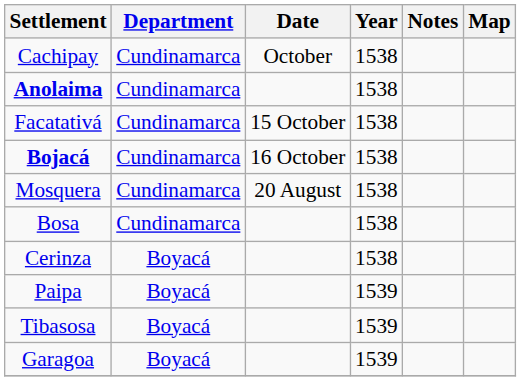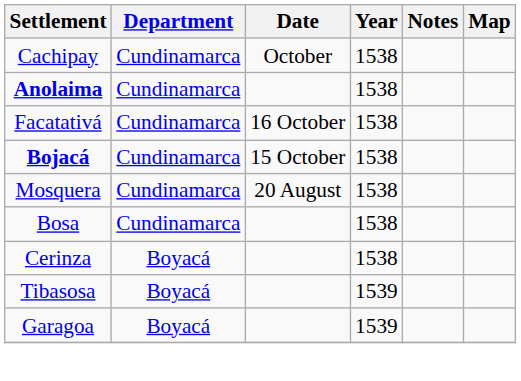Facatativá | Date: 15 October -> 16 October
Bojacá | Date: 16 October -> 15 October
- row: Paipa | Boyacá | 1539
